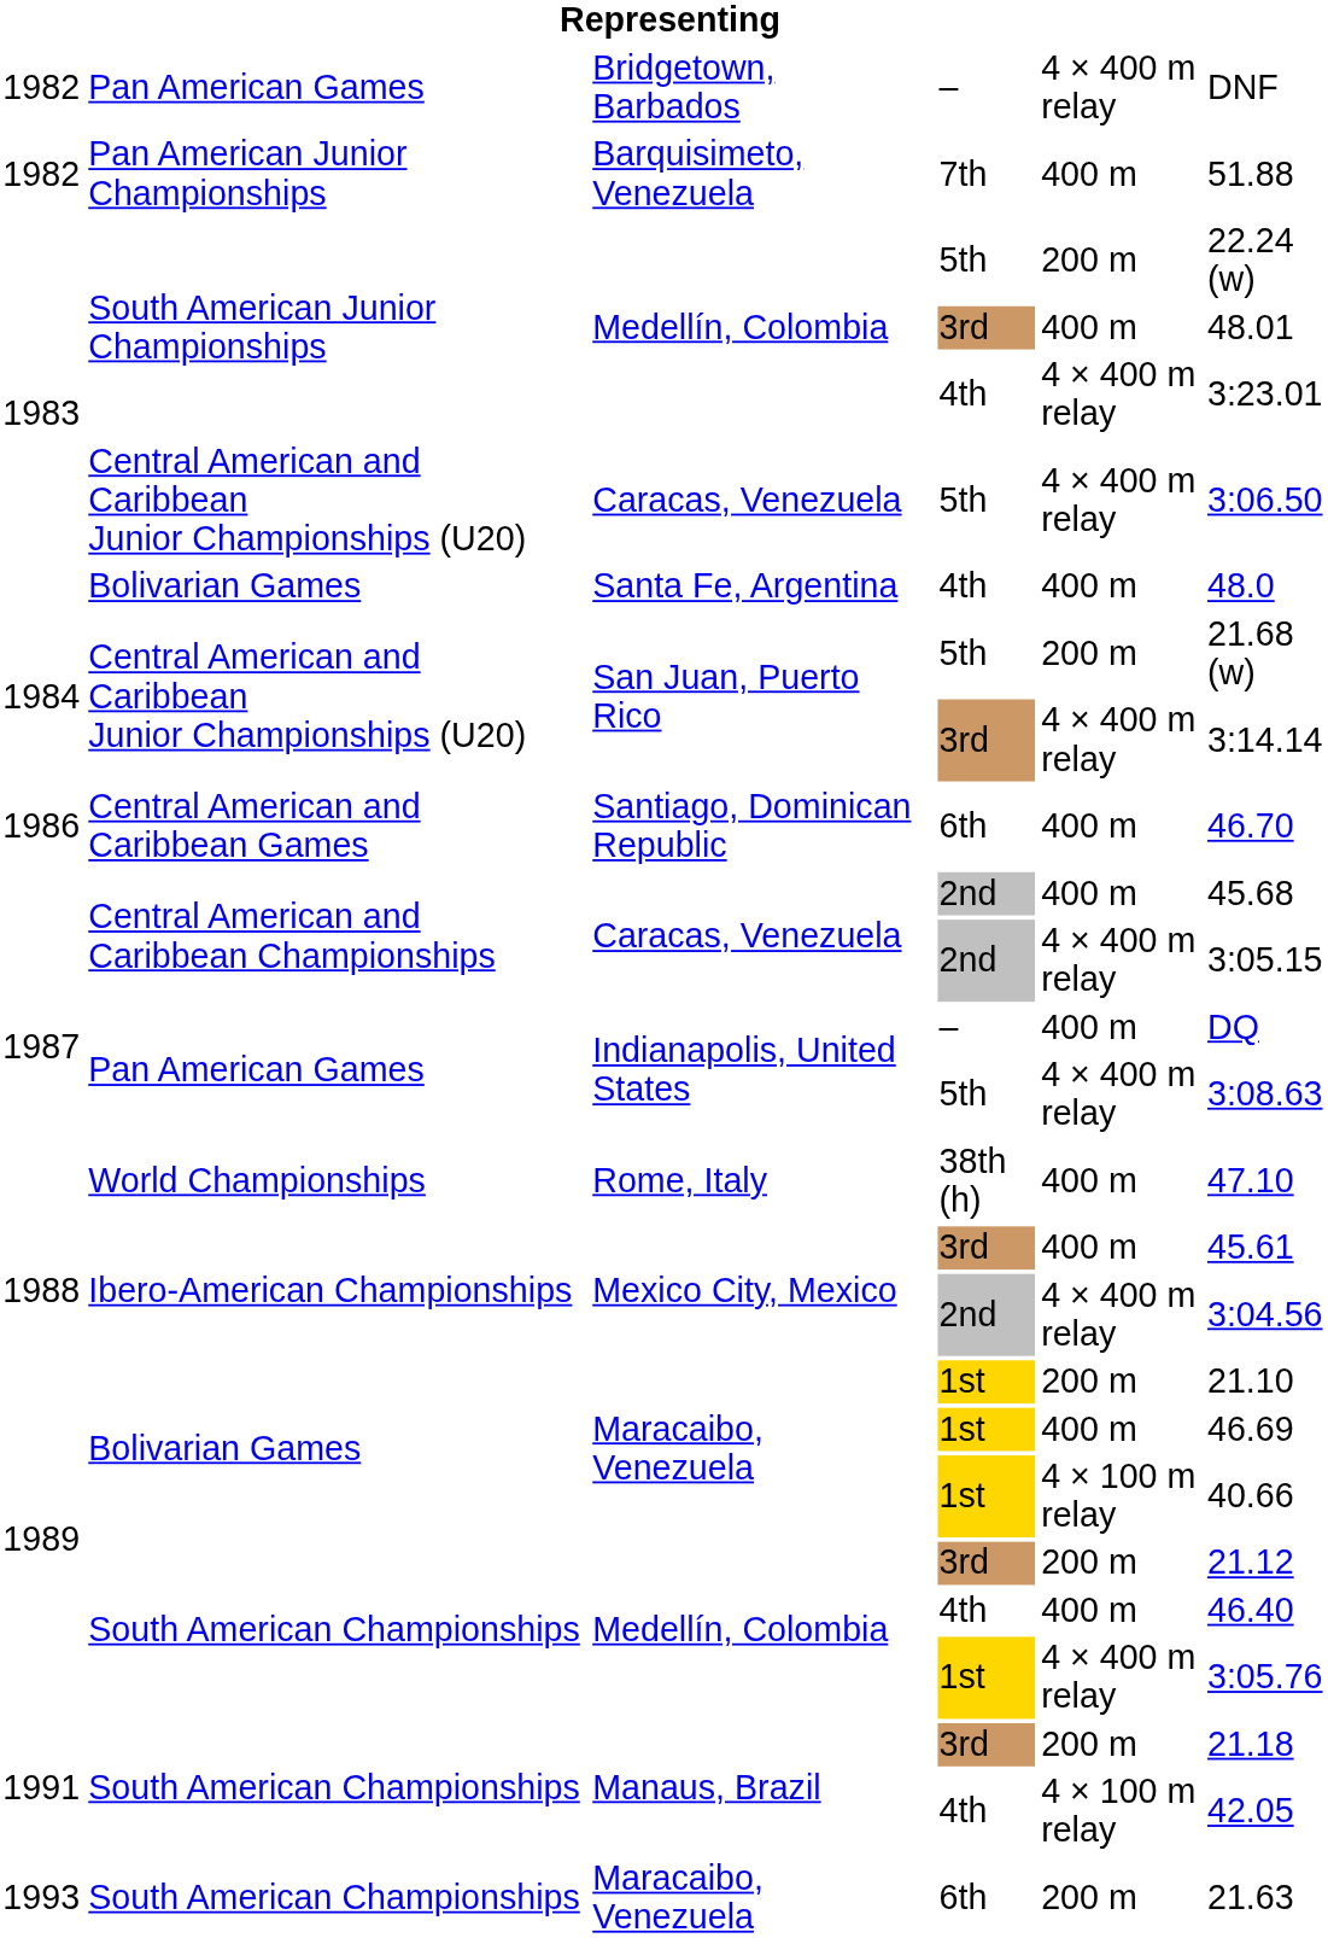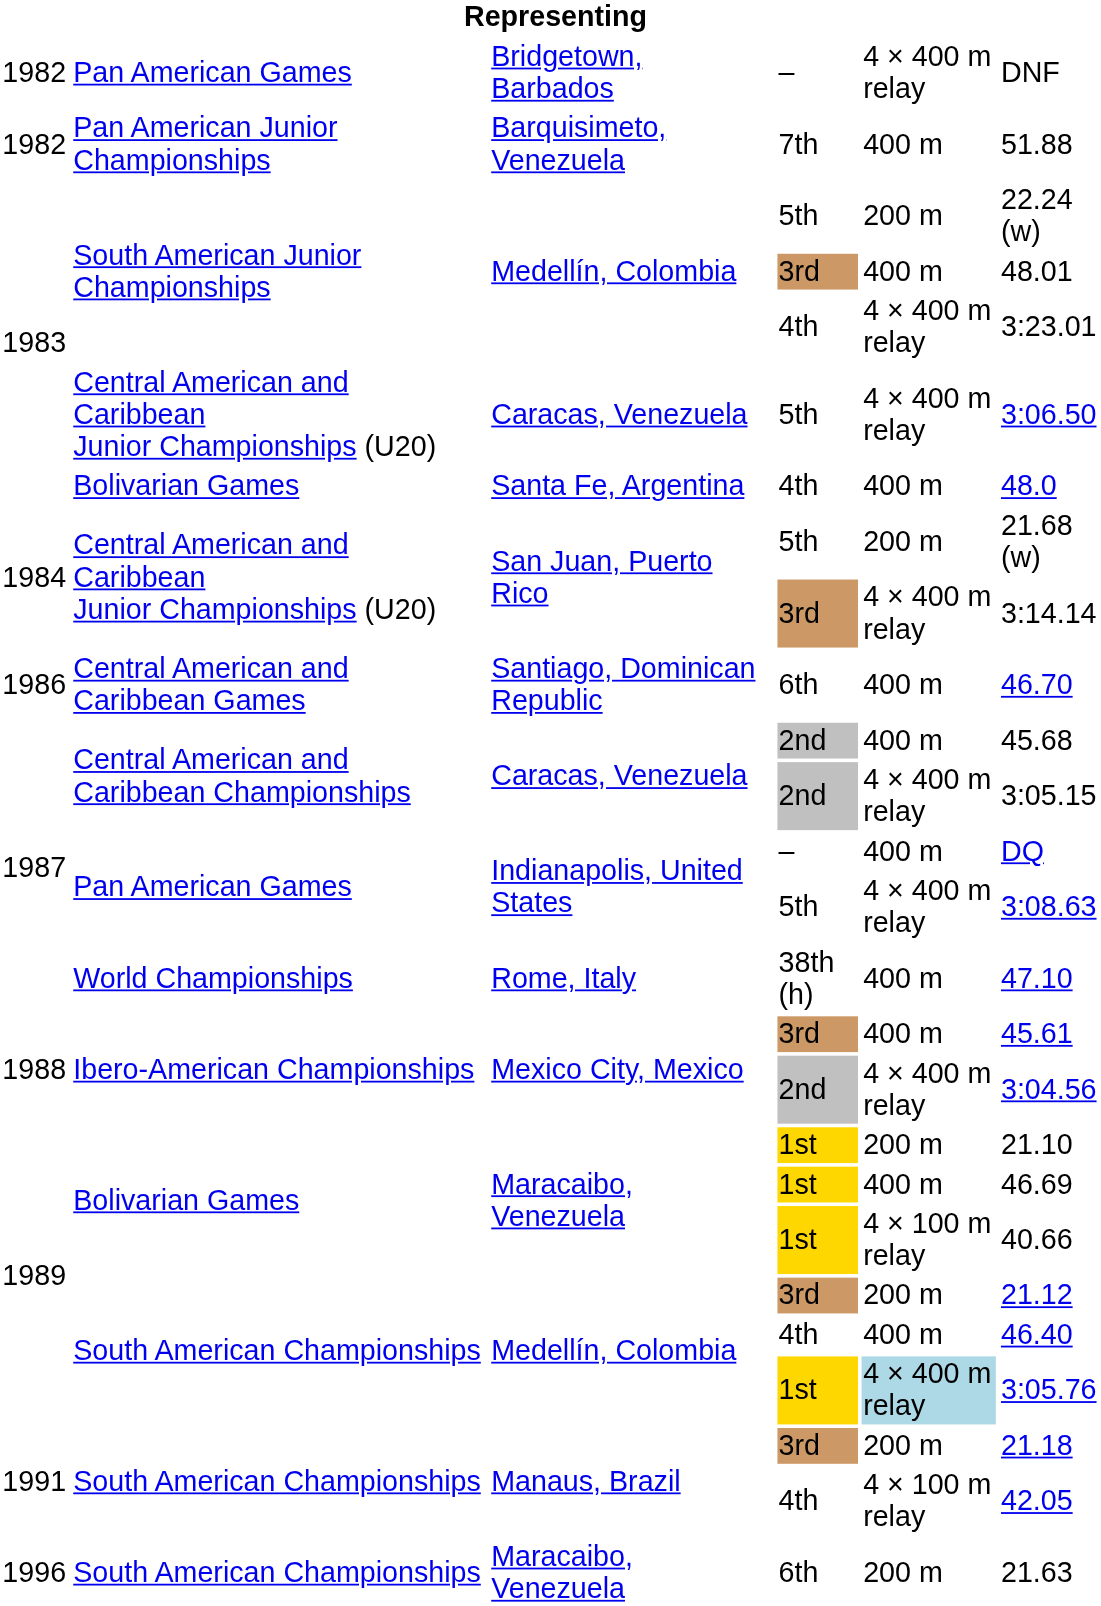Medellín, Colombia / 1st | column 5: no background -> lightblue background
Maracaibo, Venezuela / 6th | column 1: 1993 -> 1996
